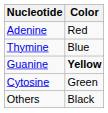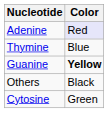Adenine | Color: no background -> lavender background
rows swapped: Cytosine <-> Others
